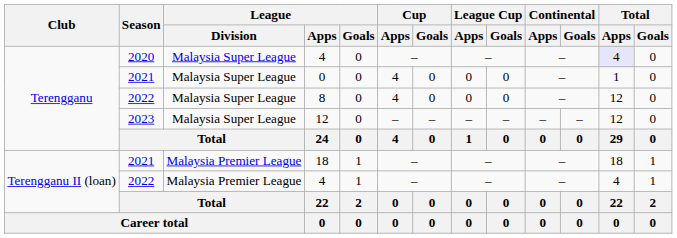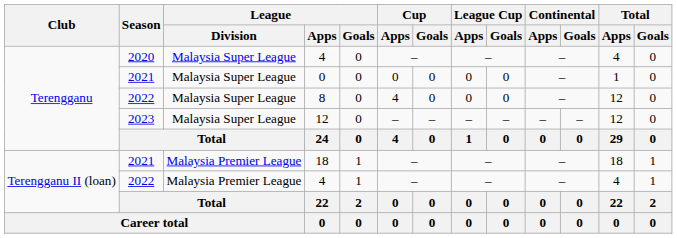2020 / 4 | Total / Apps: lavender background -> no background
2021 / 0 | Cup / Apps: 4 -> 0
